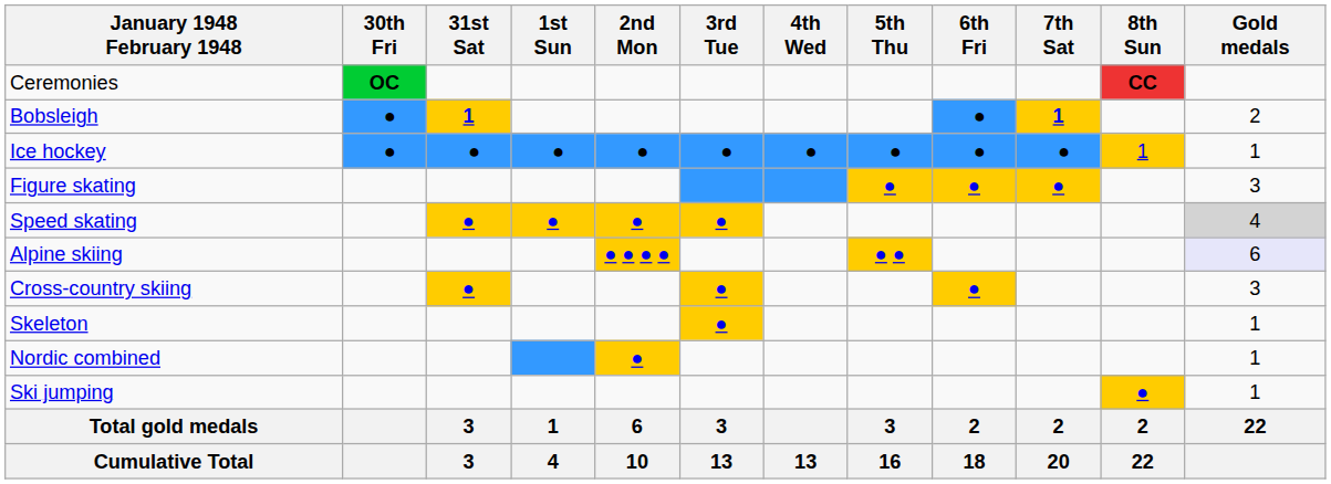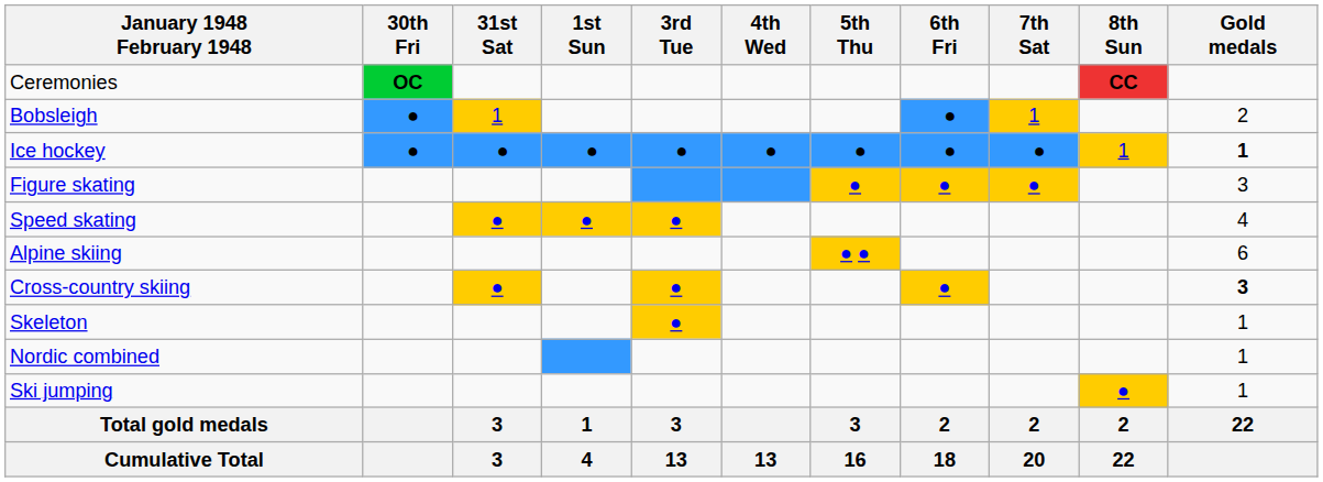- column: 2nd Mon | ● | ● | ● ● ● ● | ● | 6 | 10
Bobsleigh | 31st Sat: bold -> normal
Bobsleigh | 7th Sat: bold -> normal
Ice hockey | Gold medals: normal -> bold
Speed skating | Gold medals: lightgrey background -> no background
Alpine skiing | Gold medals: lavender background -> no background
Cross-country skiing | Gold medals: normal -> bold
